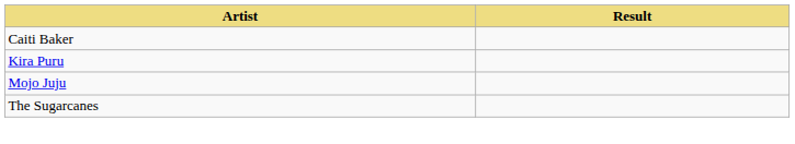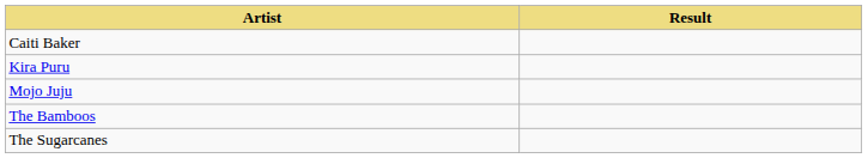+ row: The Bamboos
